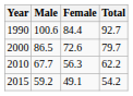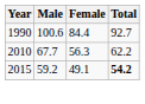- row: 2000 | 86.5 | 72.6 | 79.7
2015 | Total: normal -> bold
